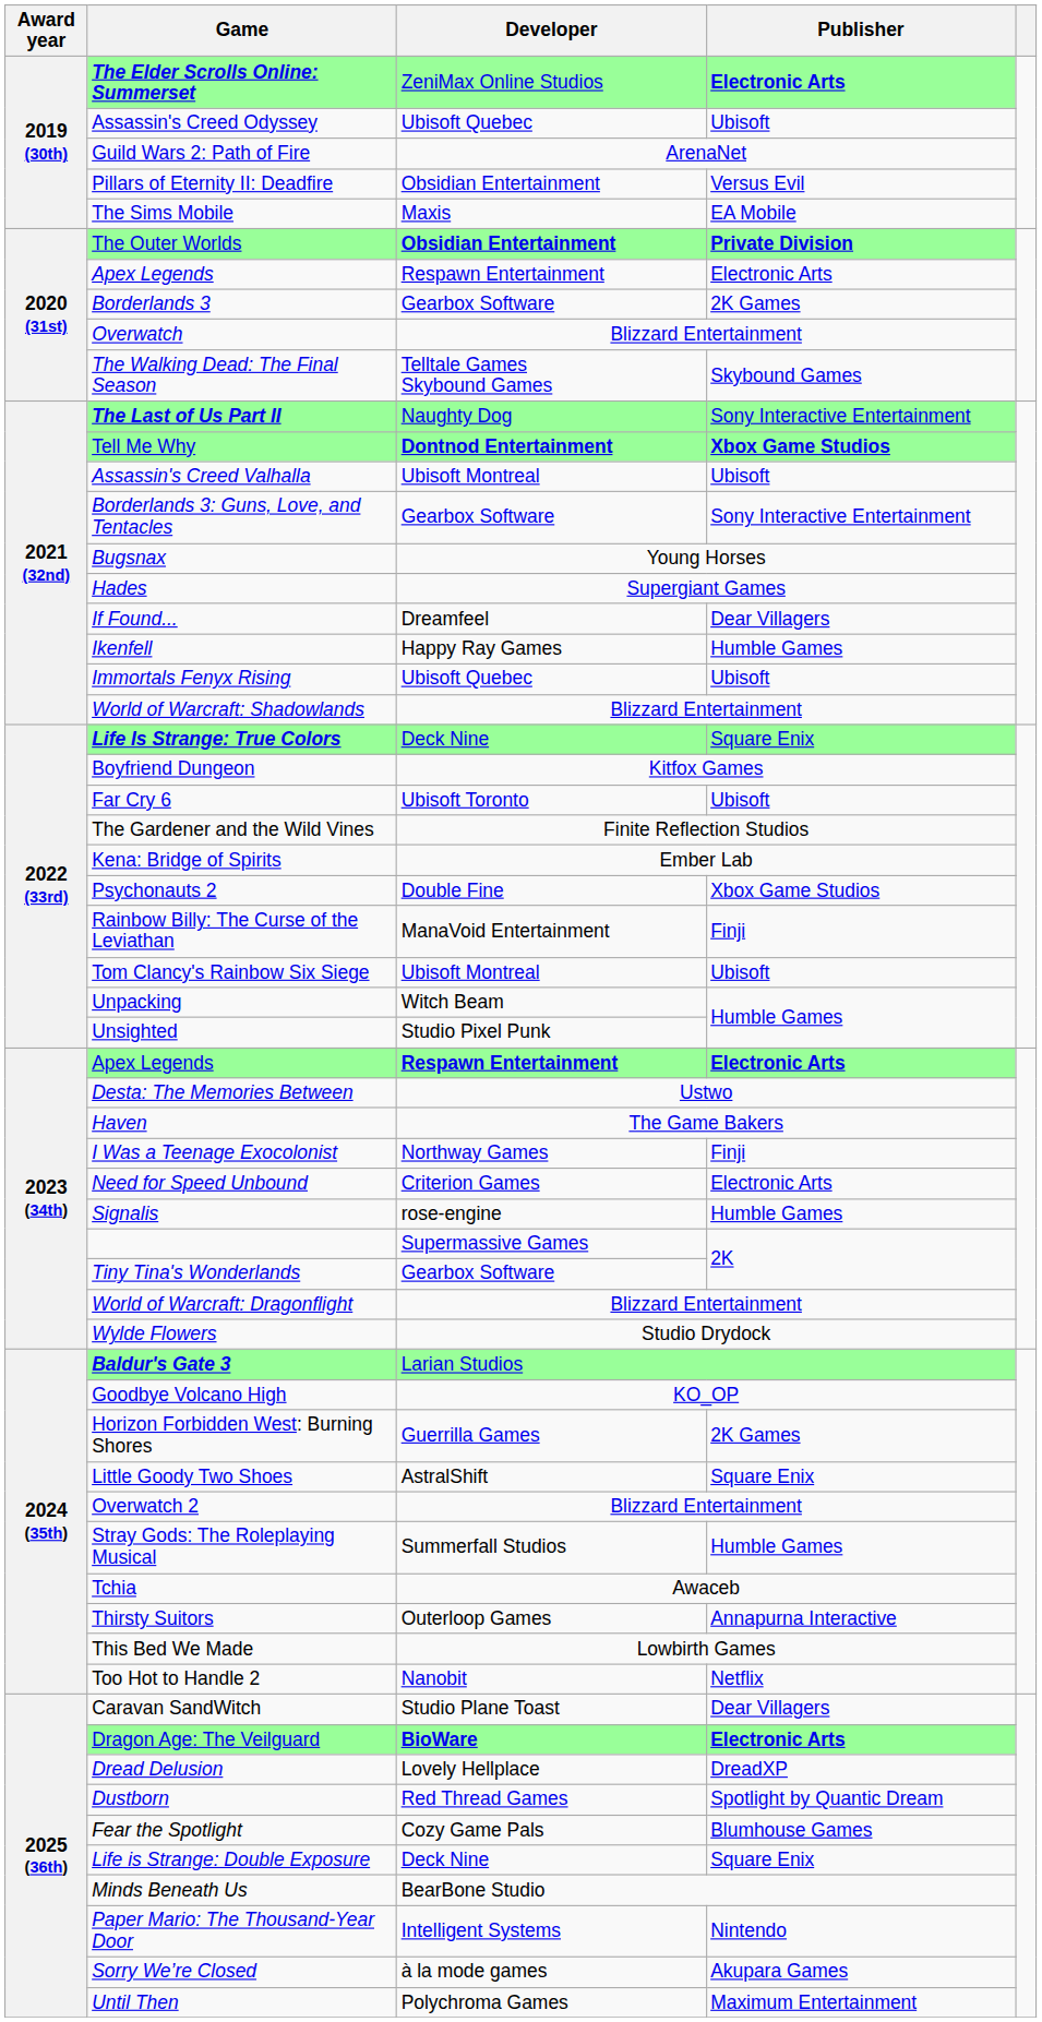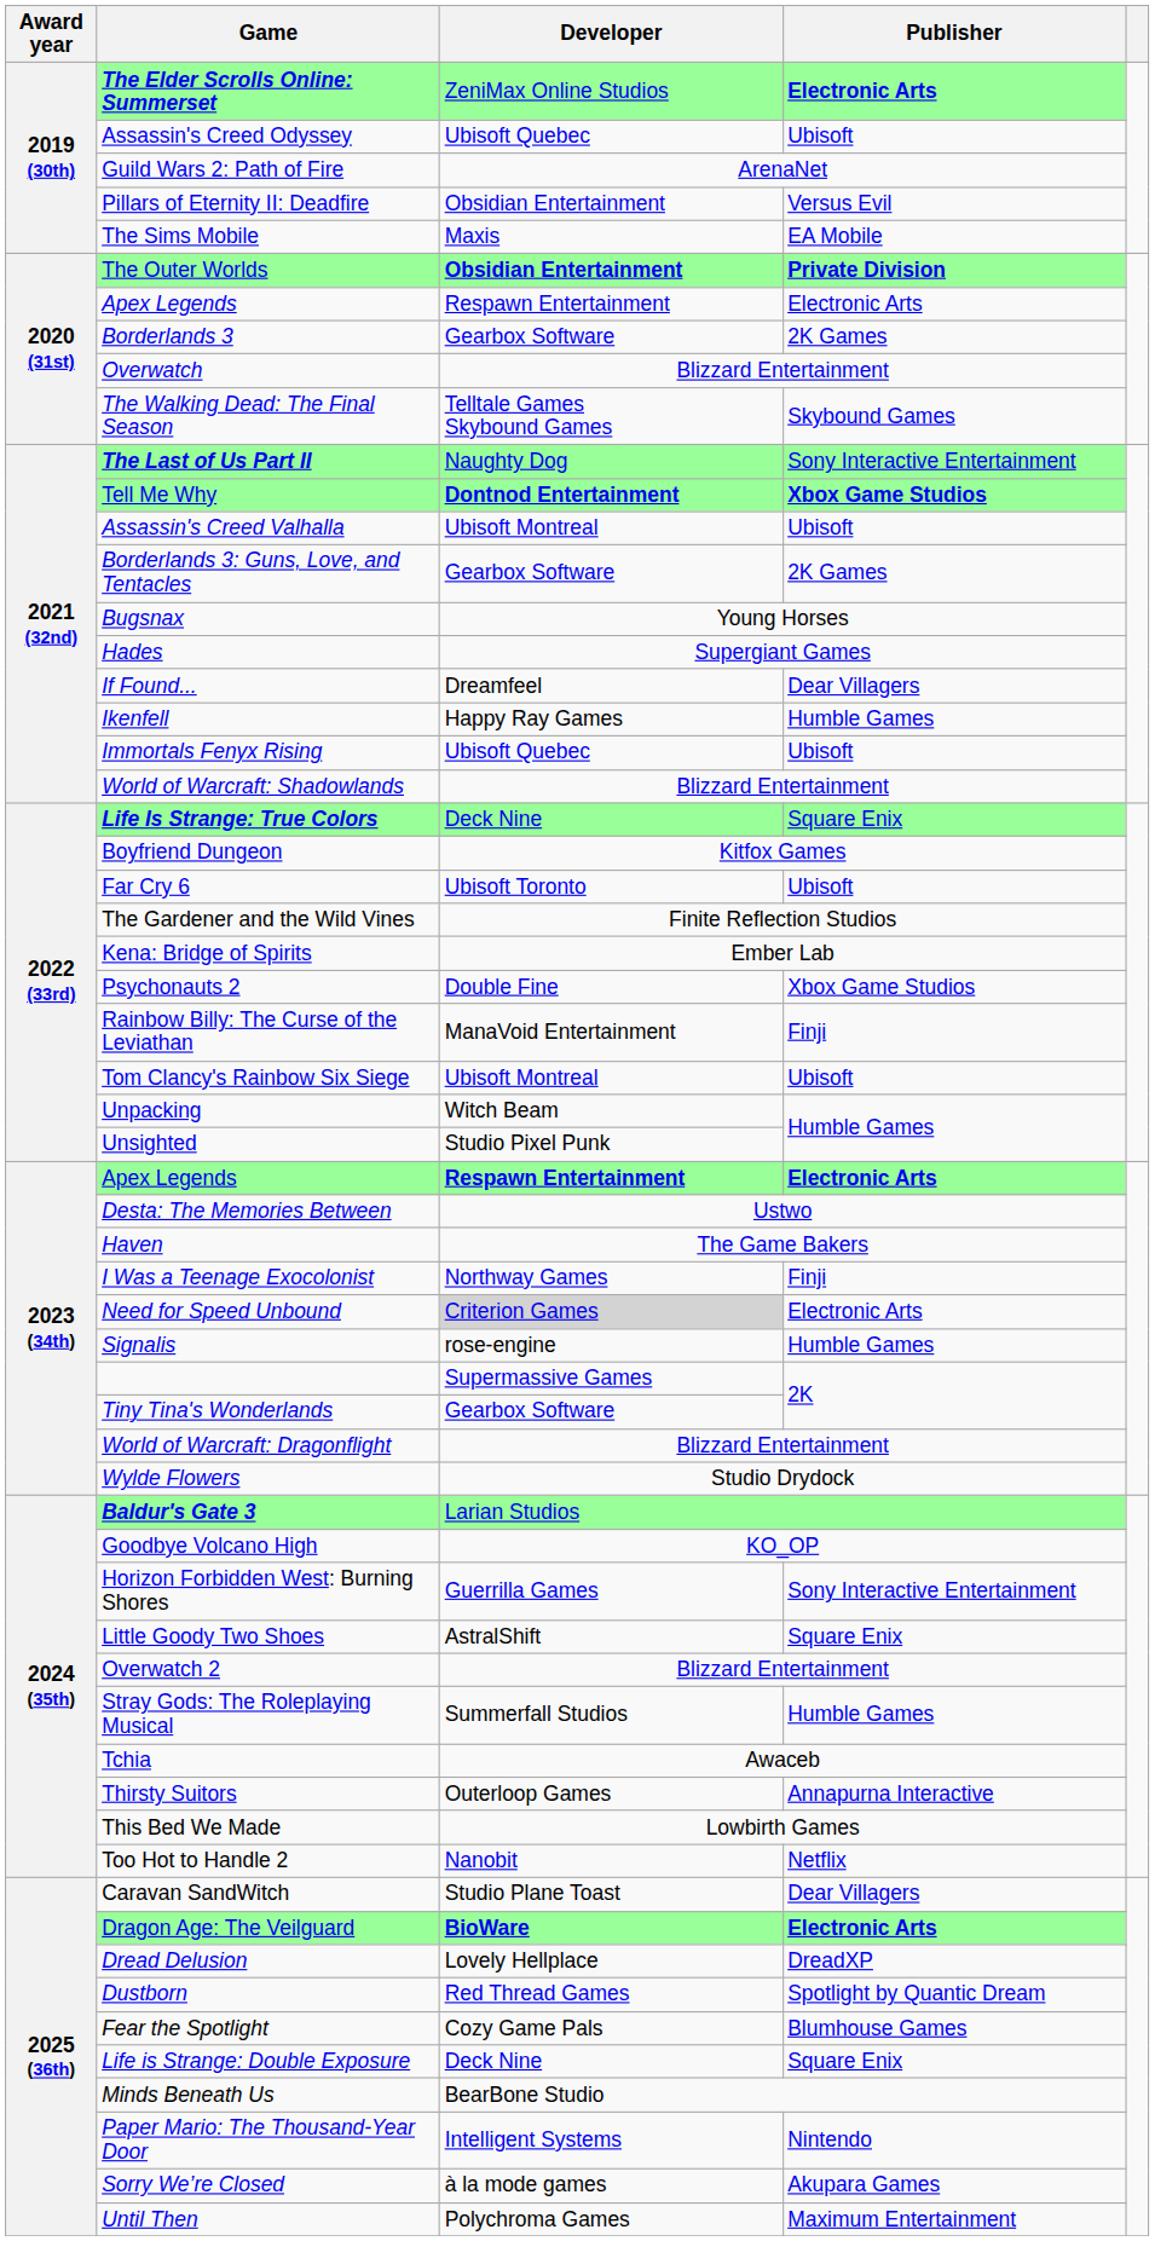Borderlands 3: Guns, Love, and Tentacles | Publisher: Sony Interactive Entertainment -> 2K Games
Need for Speed Unbound | Developer: no background -> lightgrey background
Horizon Forbidden West: Burning Shores | Publisher: 2K Games -> Sony Interactive Entertainment
